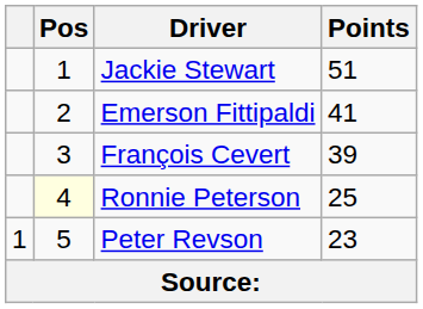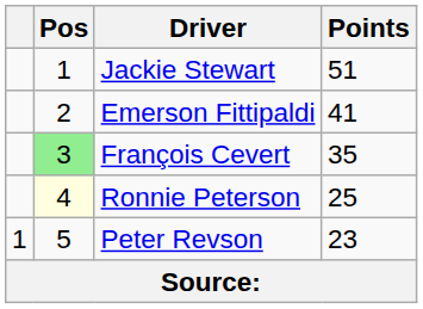François Cevert | Pos: no background -> lightgreen background
François Cevert | Points: 39 -> 35
